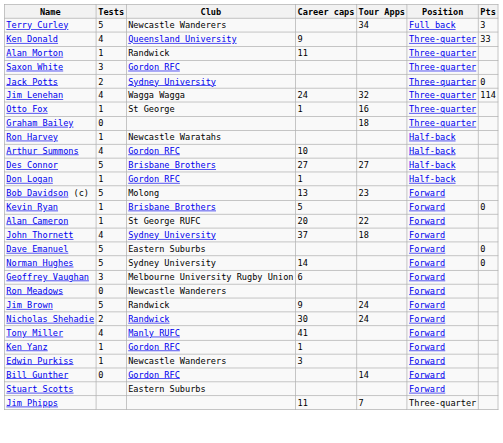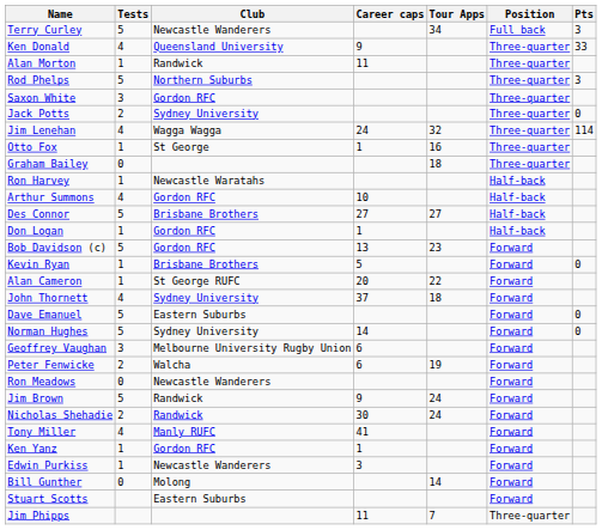+ row: Rod Phelps | 5 | Northern Suburbs | Three-quarter | 3
Bob Davidson (c) | Club: Molong -> Gordon RFC
+ row: Peter Fenwicke | 2 | Walcha | 6 | 19 | Forward
Bill Gunther | Club: Gordon RFC -> Molong
